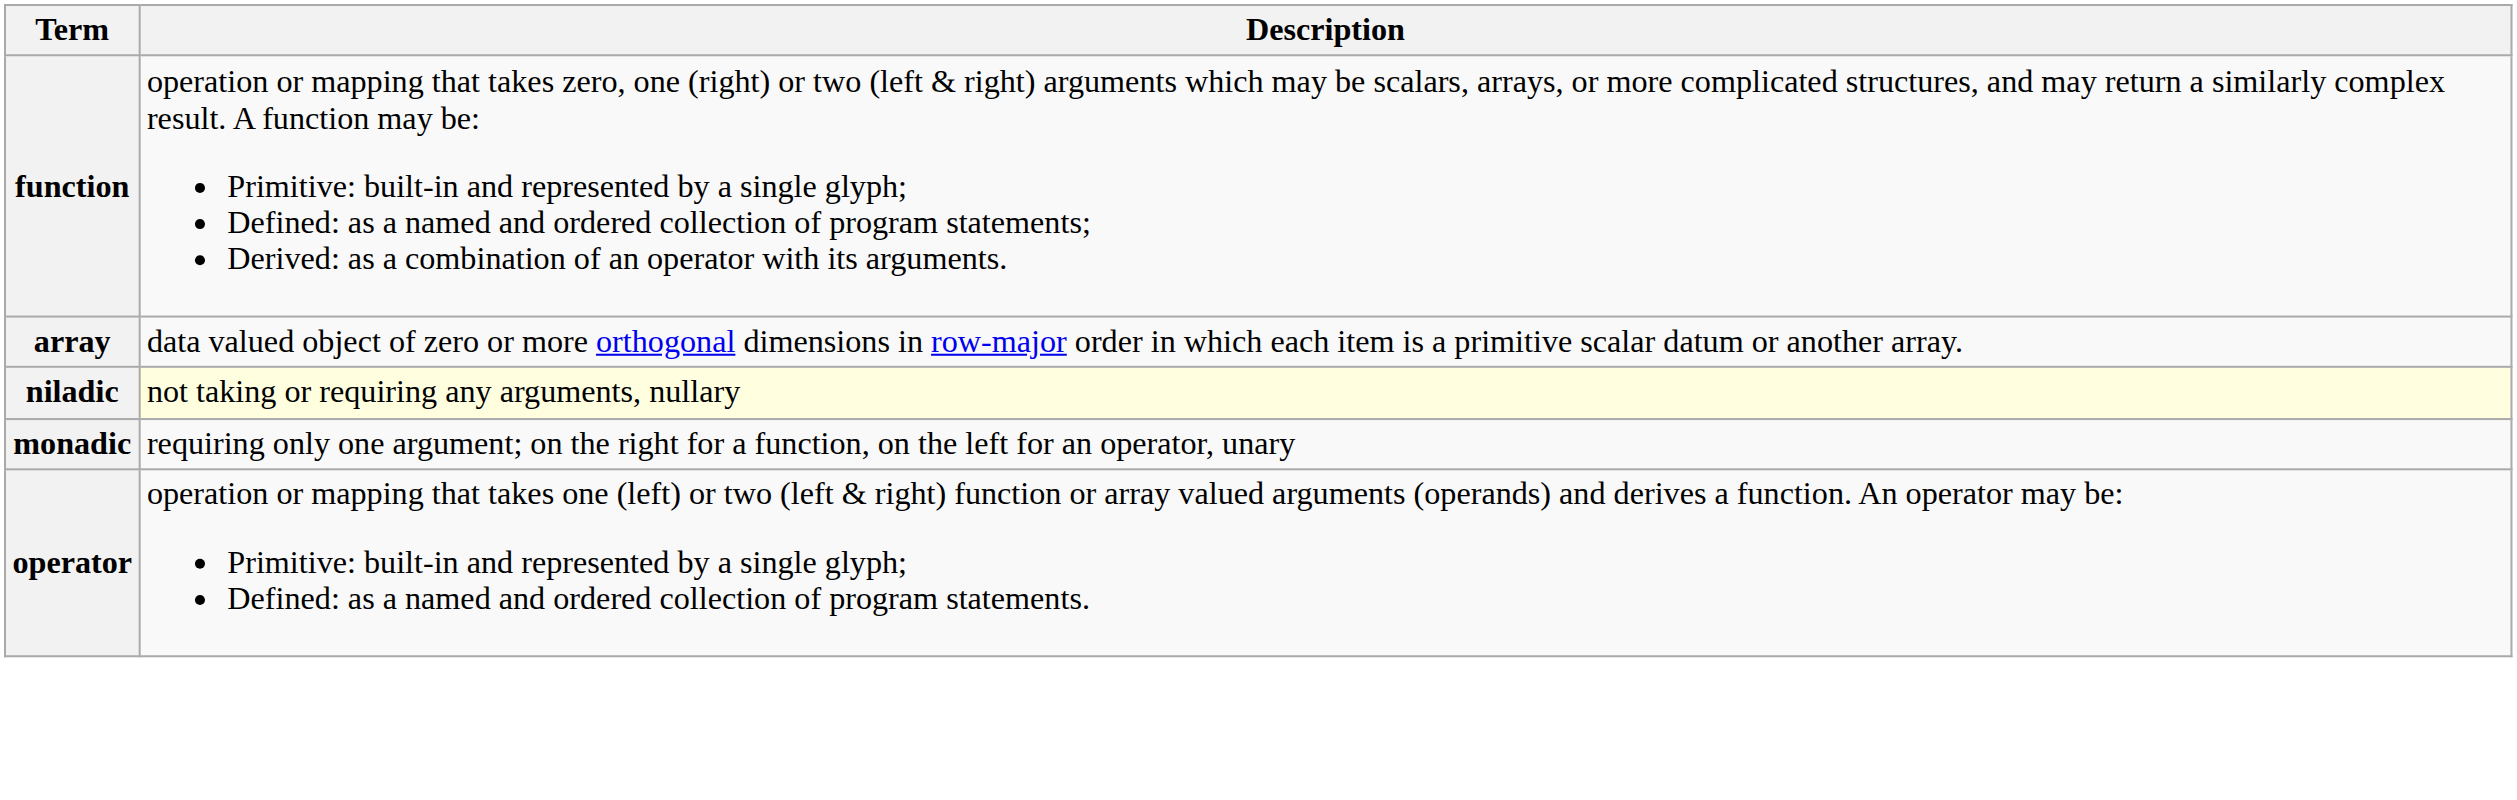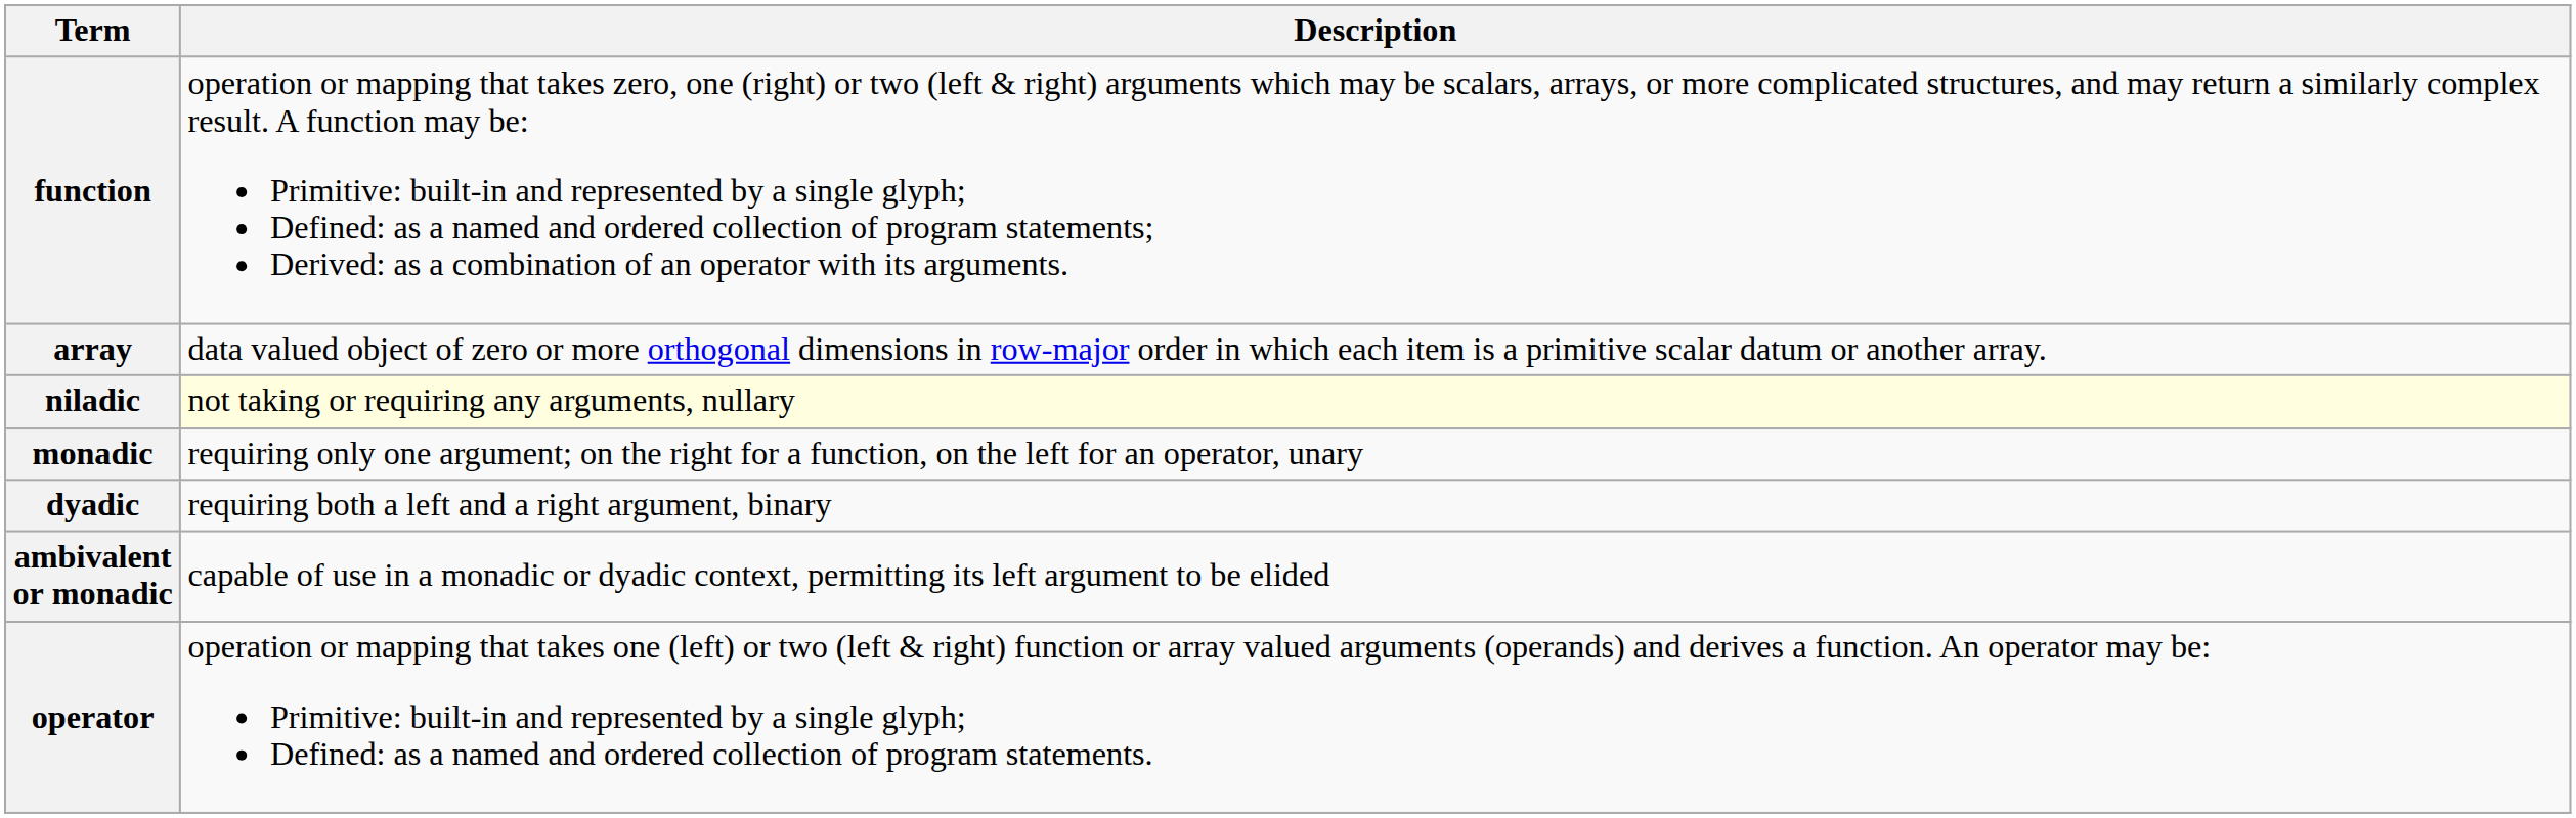+ row: dyadic | requiring both a left and a right argument, binary
+ row: ambivalent or monadic | capable of use in a monadic or dyadic context, permitting its left argument to be elided
